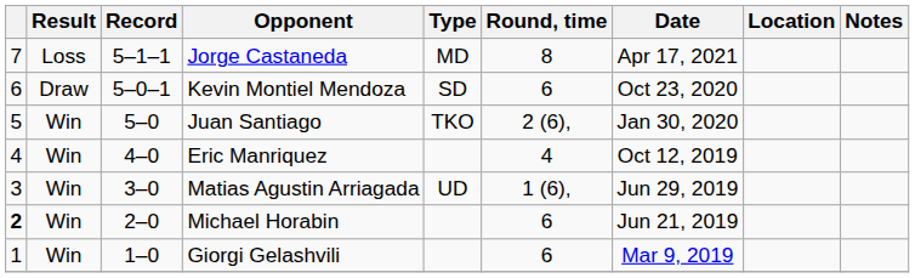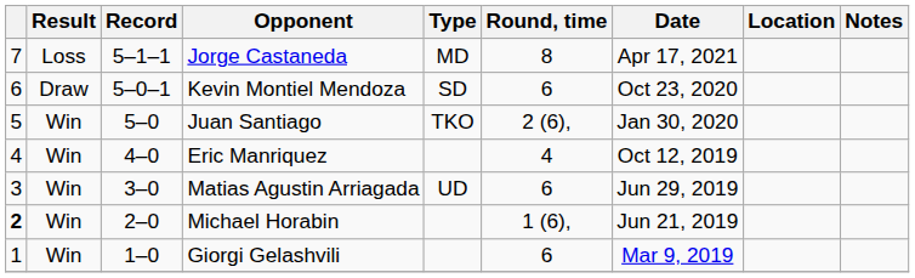Matias Agustin Arriagada | Round, time: 1 (6), -> 6
Michael Horabin | Round, time: 6 -> 1 (6),
